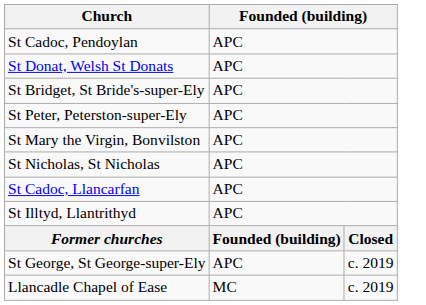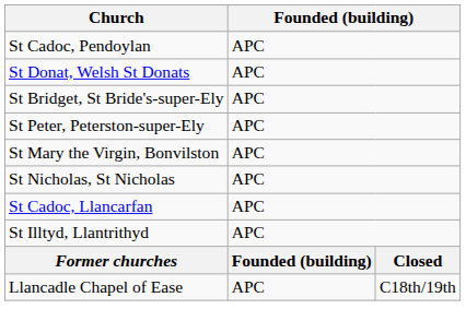- row: St George, St George-super-Ely | APC | c. 2019
Llancadle Chapel of Ease | column 2: MC -> APC
Llancadle Chapel of Ease | column 3: c. 2019 -> C18th/19th
